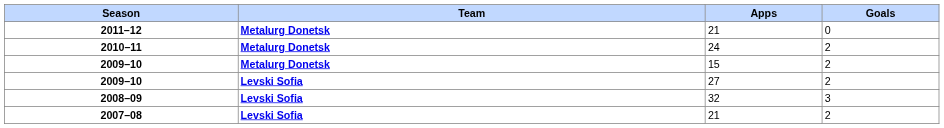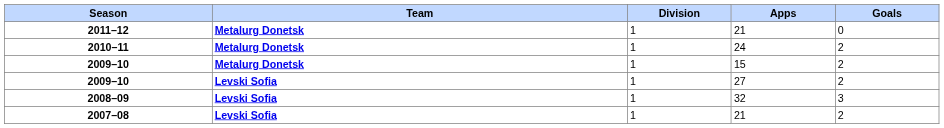+ column: Division | 1 | 1 | 1 | 1 | 1 | 1
